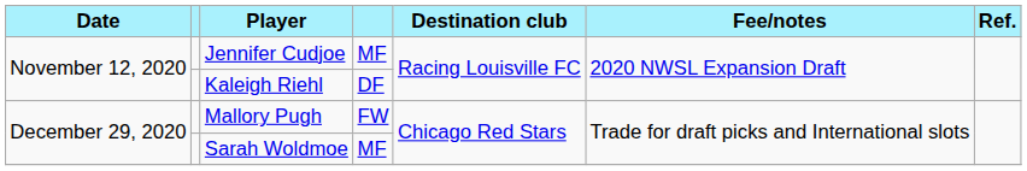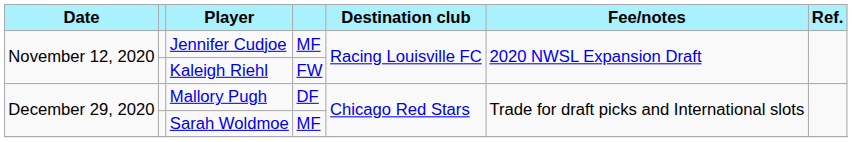Kaleigh Riehl | column 4: DF -> FW
Mallory Pugh | column 4: FW -> DF
